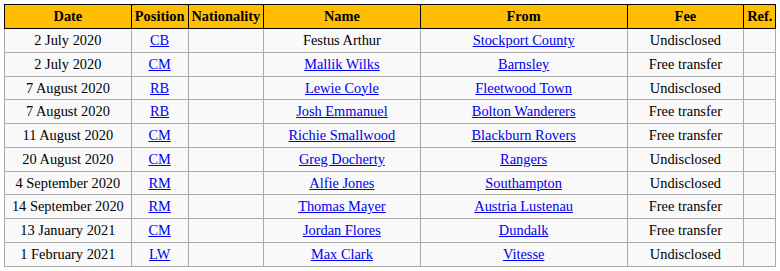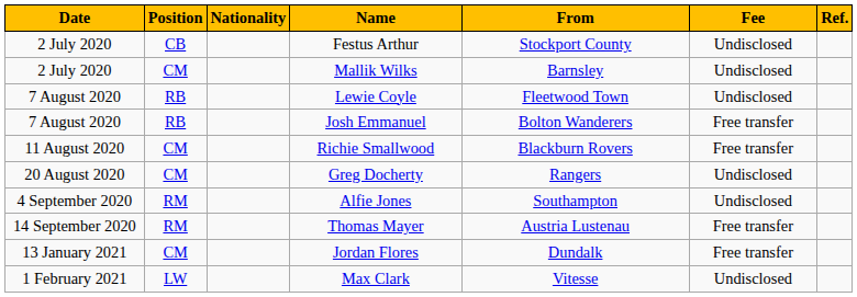Mallik Wilks | Fee: Free transfer -> Undisclosed
